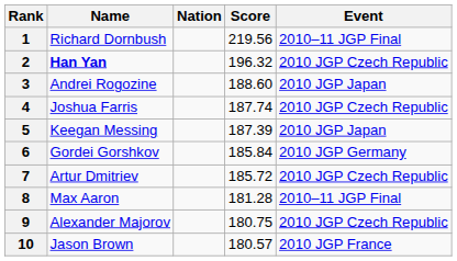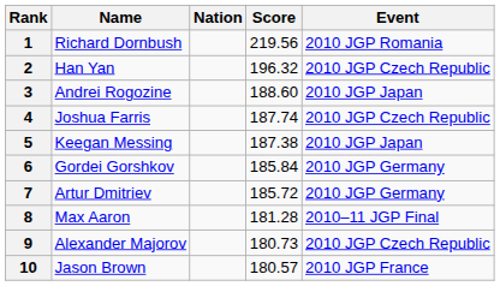1 | Event: 2010–11 JGP Final -> 2010 JGP Romania
2 | Name: bold -> normal
5 | Score: 187.39 -> 187.38
7 | Event: 2010 JGP Czech Republic -> 2010 JGP Germany
9 | Score: 180.75 -> 180.73
